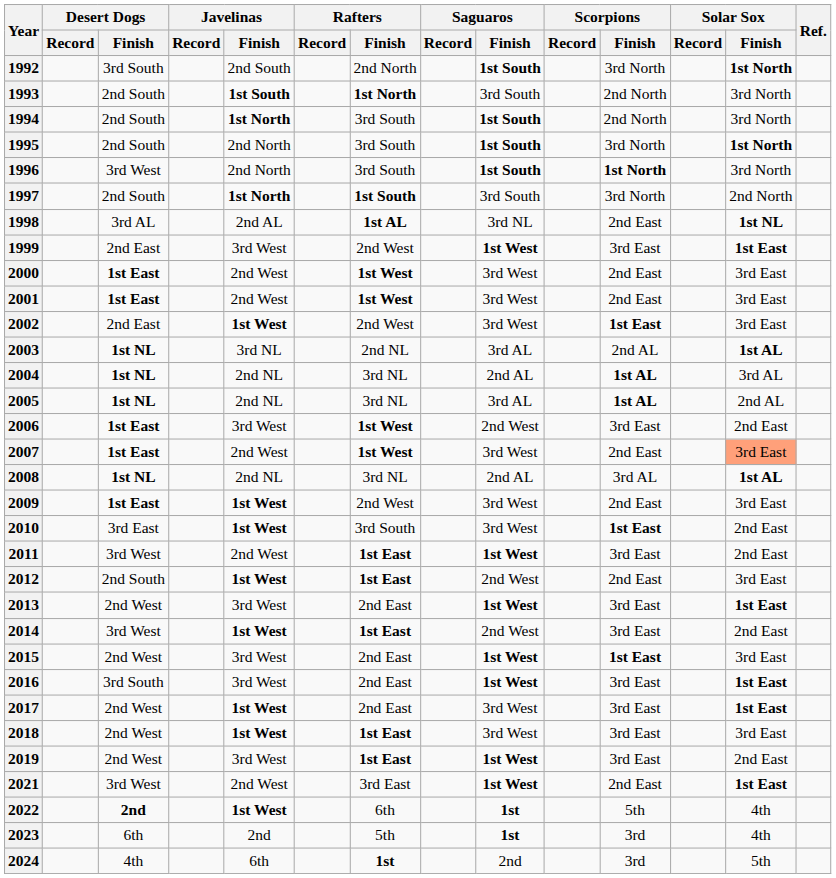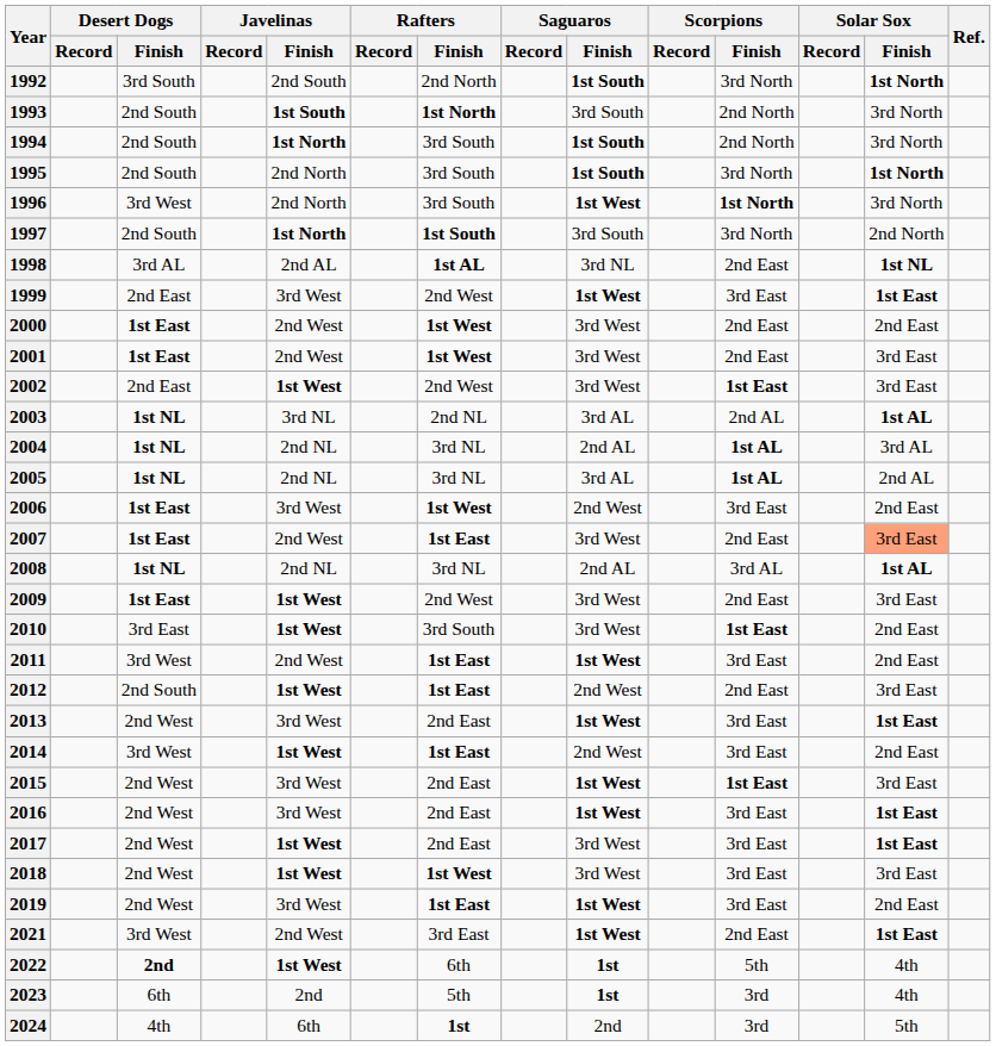1996 | Saguaros / Finish: 1st South -> 1st West
2000 | Solar Sox / Finish: 3rd East -> 2nd East
2007 | Rafters / Finish: 1st West -> 1st East
2016 | Desert Dogs / Finish: 3rd South -> 2nd West
2018 | Rafters / Finish: 1st East -> 1st West
